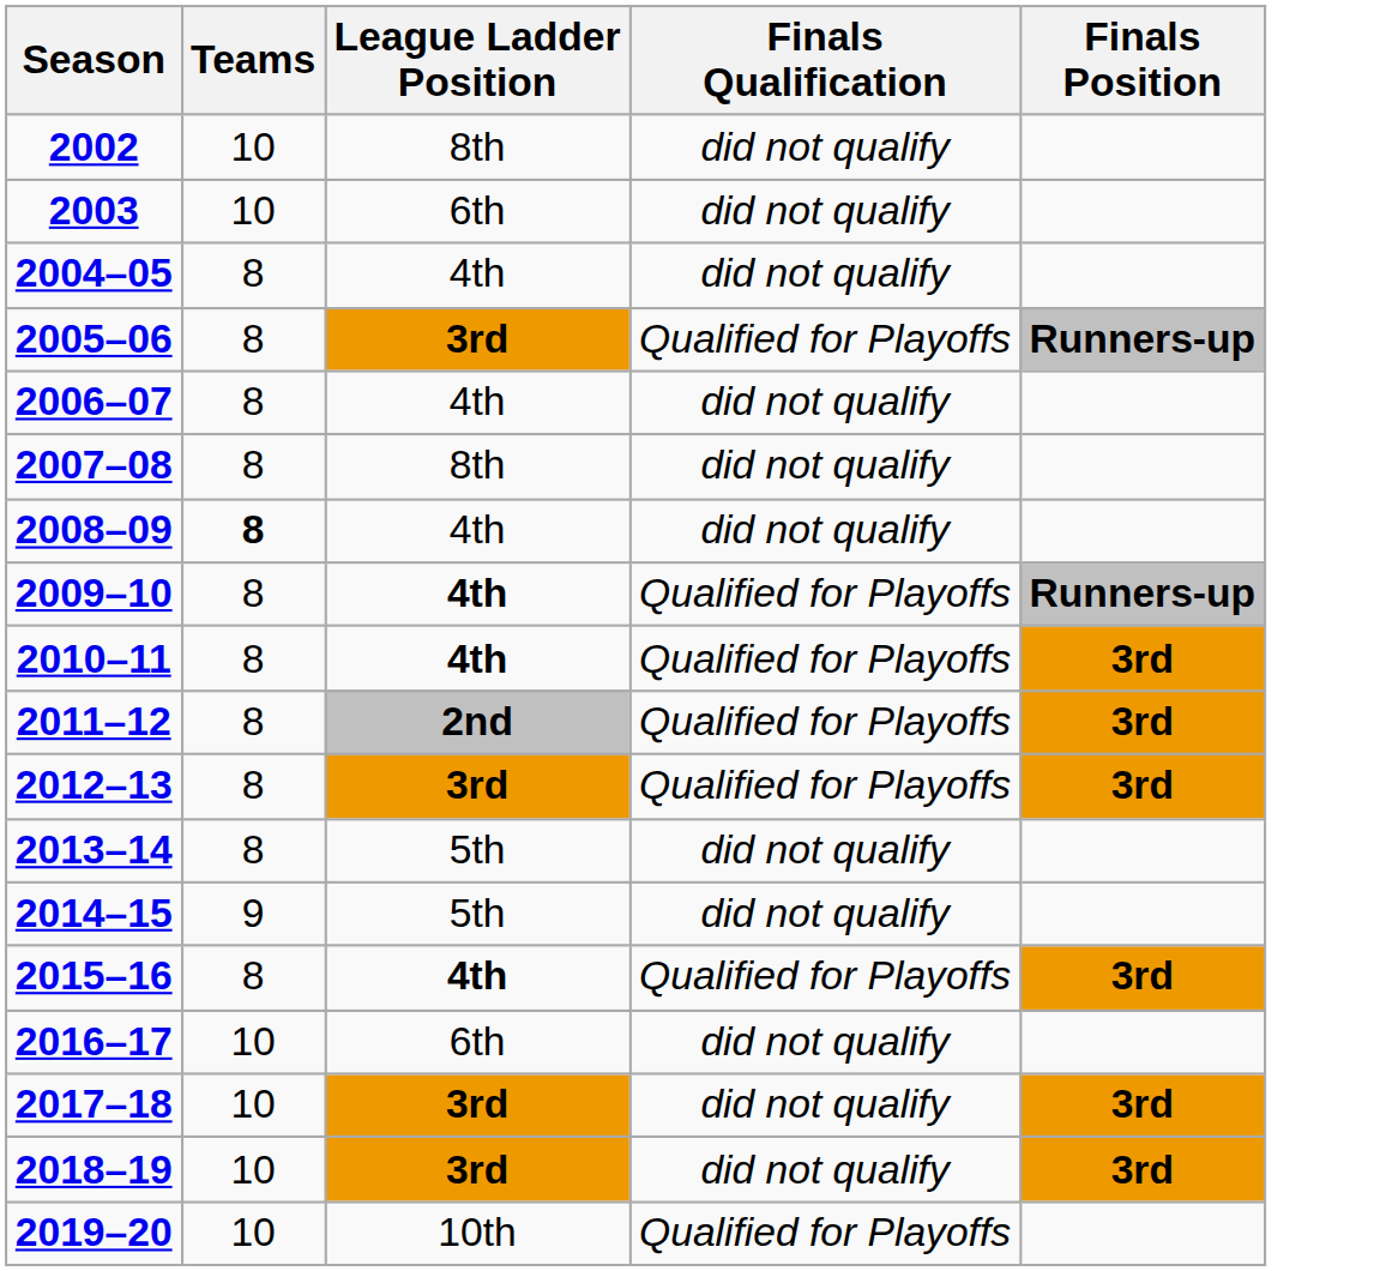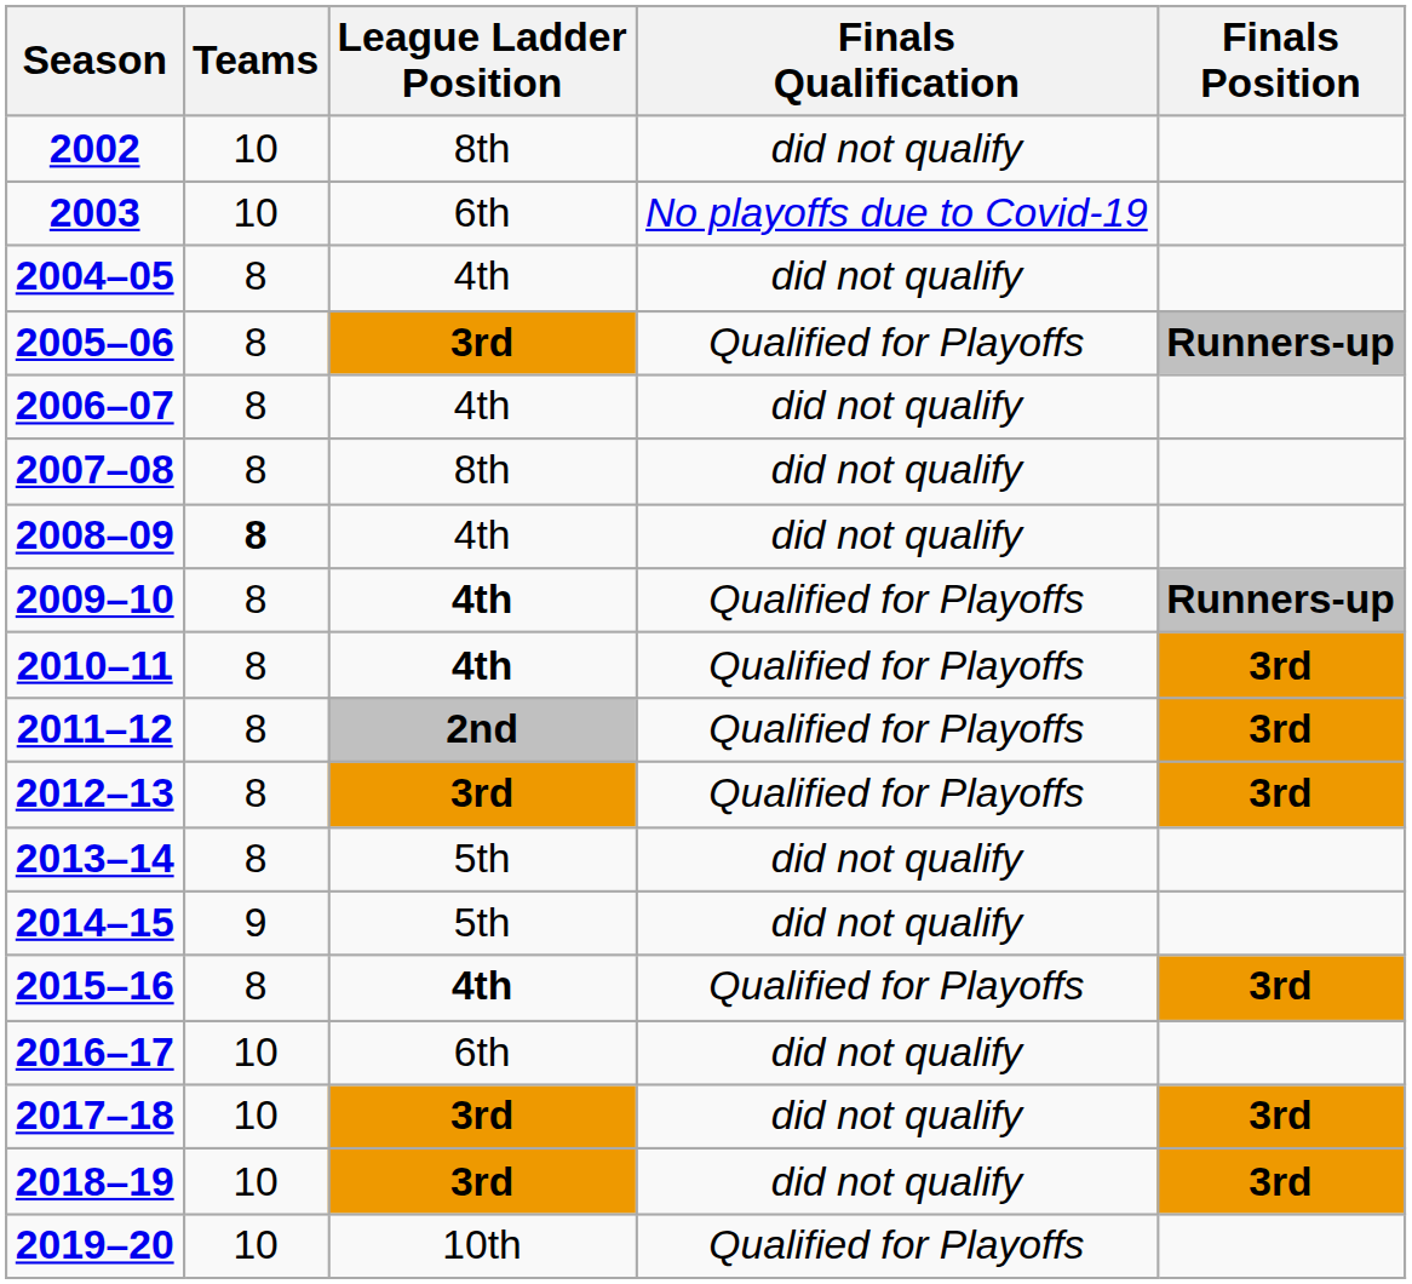2003 | Finals Qualification: did not qualify -> No playoffs due to Covid-19
